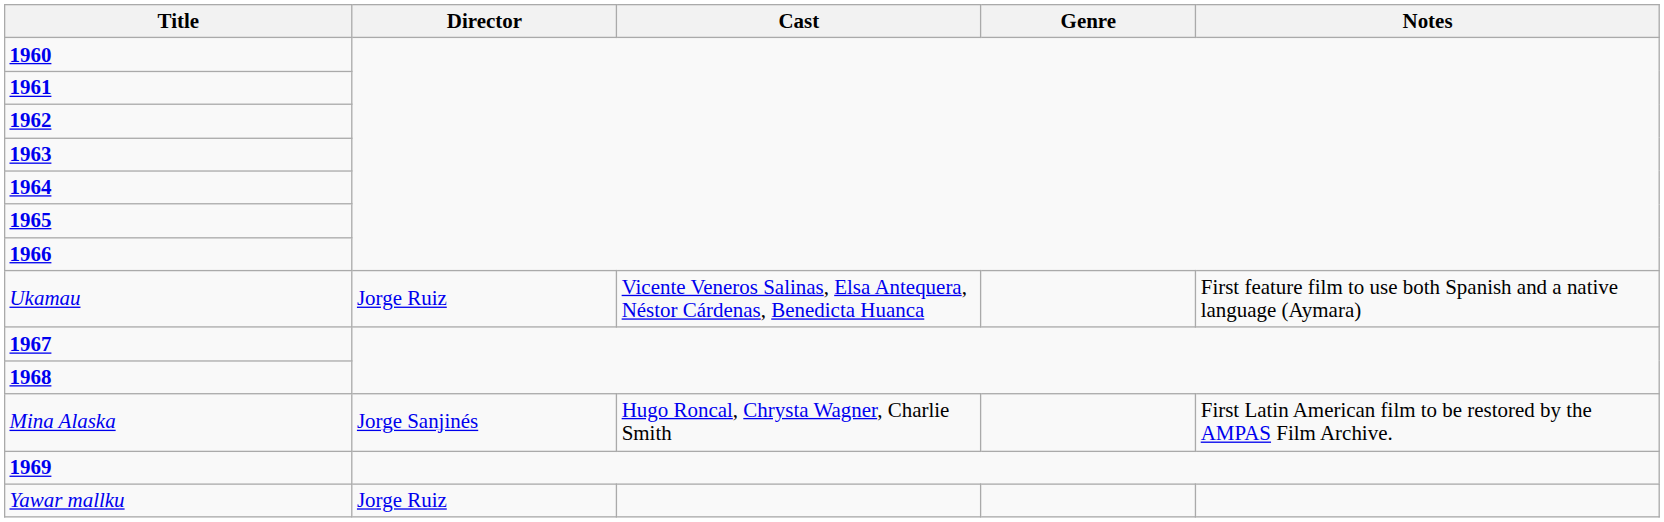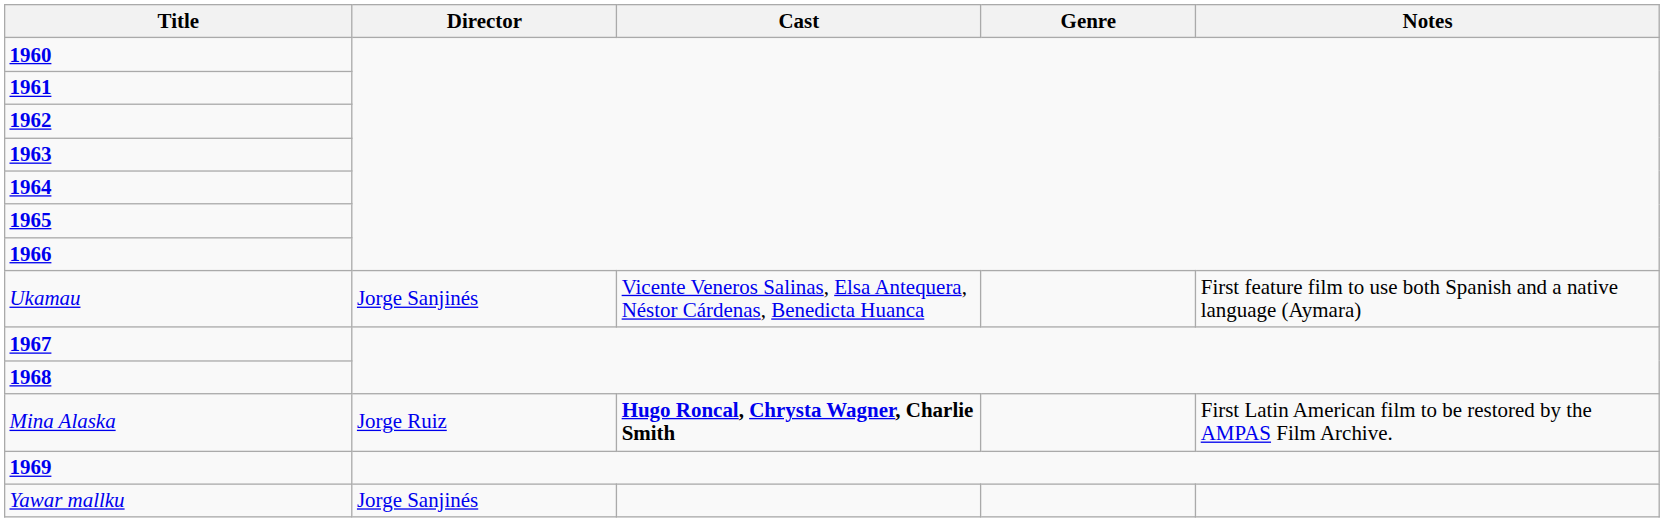Ukamau | Director: Jorge Ruiz -> Jorge Sanjinés
Mina Alaska | Director: Jorge Sanjinés -> Jorge Ruiz
Mina Alaska | Cast: normal -> bold
Yawar mallku | Director: Jorge Ruiz -> Jorge Sanjinés
